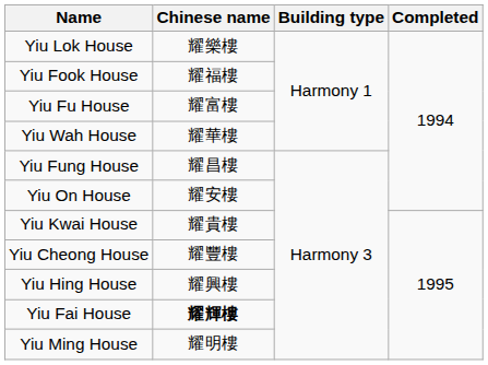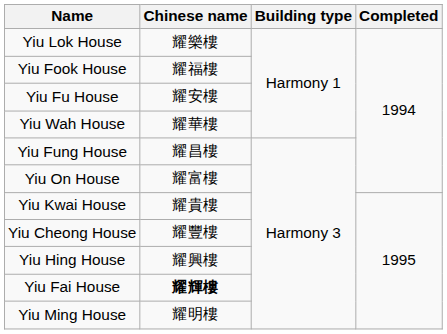Yiu Fu House | Chinese name: 耀富樓 -> 耀安樓
Yiu On House | Chinese name: 耀安樓 -> 耀富樓
